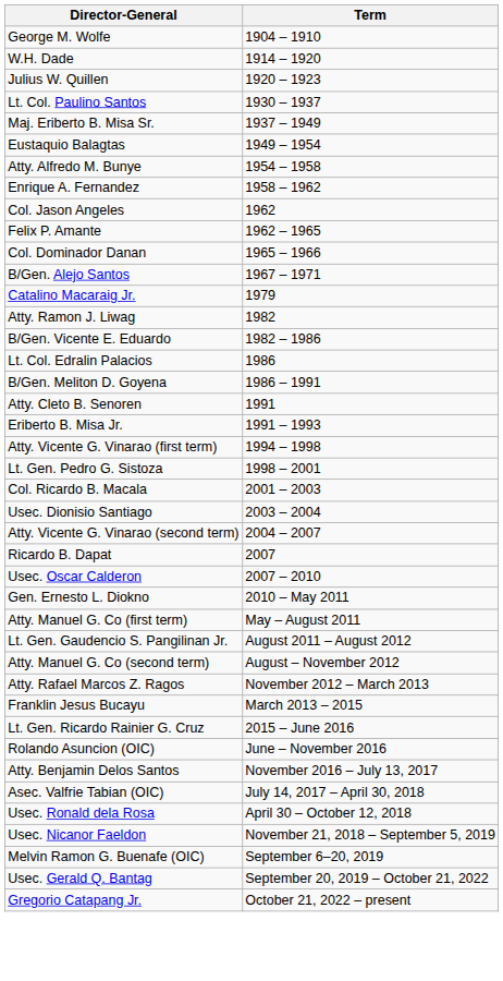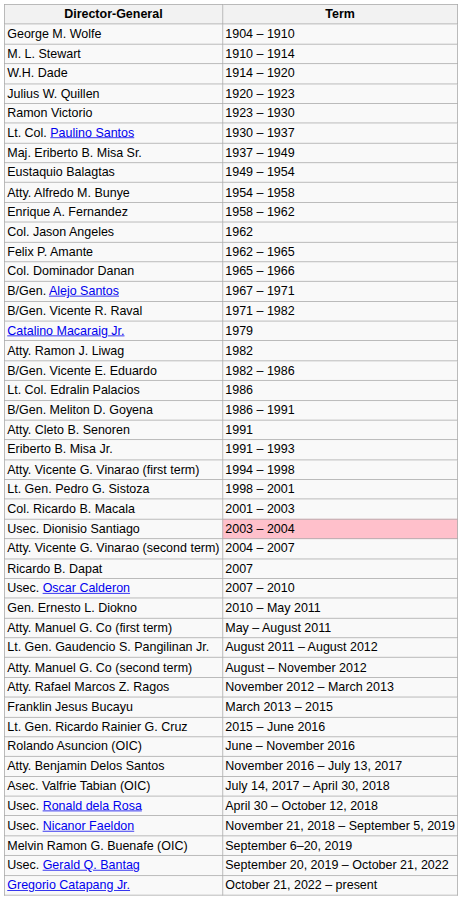+ row: M. L. Stewart | 1910 – 1914
+ row: Ramon Victorio | 1923 – 1930
+ row: B/Gen. Vicente R. Raval | 1971 – 1982
Usec. Dionisio Santiago | Term: no background -> pink background
